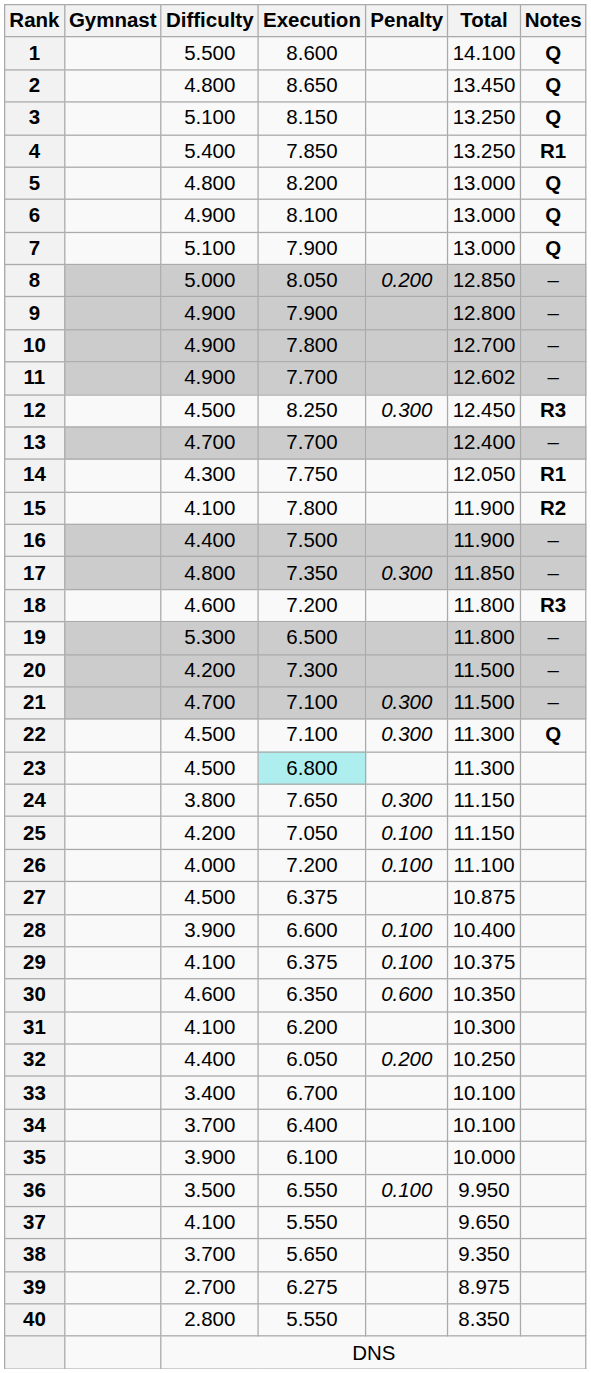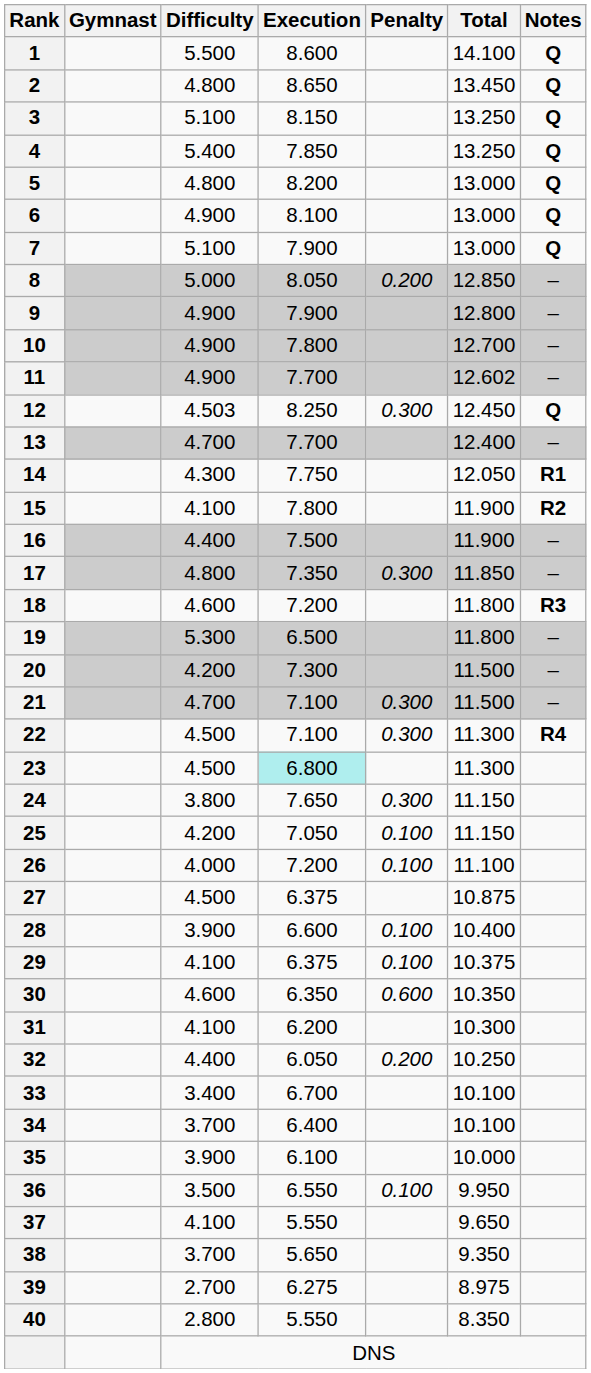4 | Notes: R1 -> Q
12 | Difficulty: 4.500 -> 4.503
12 | Notes: R3 -> Q
22 | Notes: Q -> R4
